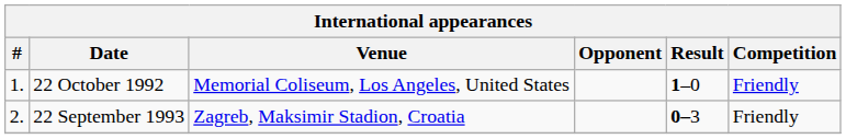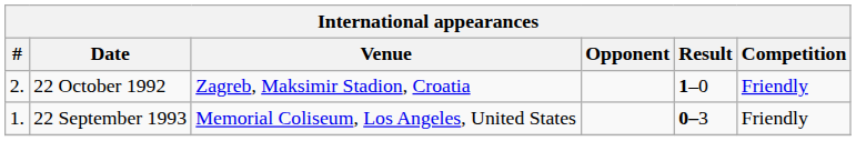22 October 1992 | #: 1. -> 2.
22 October 1992 | Venue: Memorial Coliseum, Los Angeles, United States -> Zagreb, Maksimir Stadion, Croatia
22 September 1993 | #: 2. -> 1.
22 September 1993 | Venue: Zagreb, Maksimir Stadion, Croatia -> Memorial Coliseum, Los Angeles, United States
